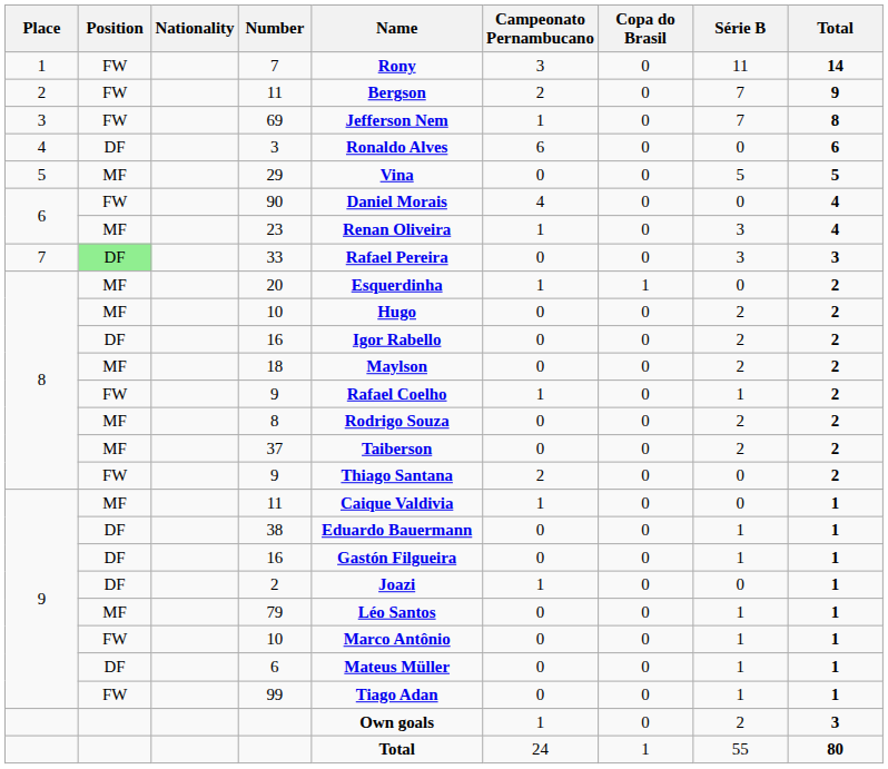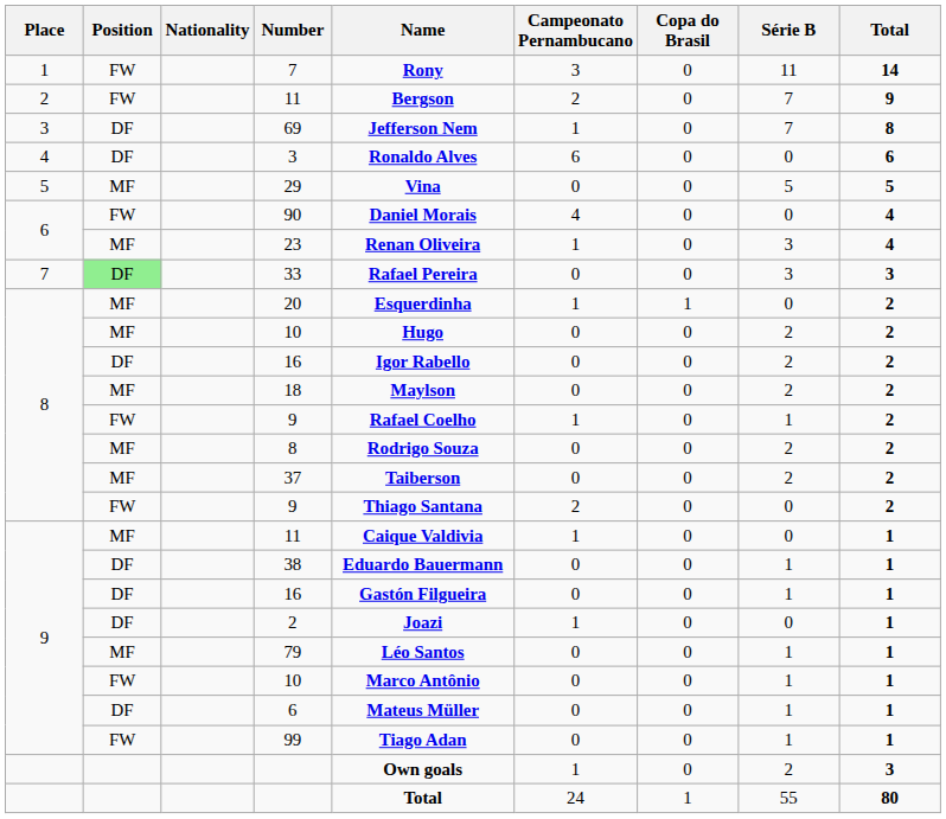69 | Position: FW -> DF
